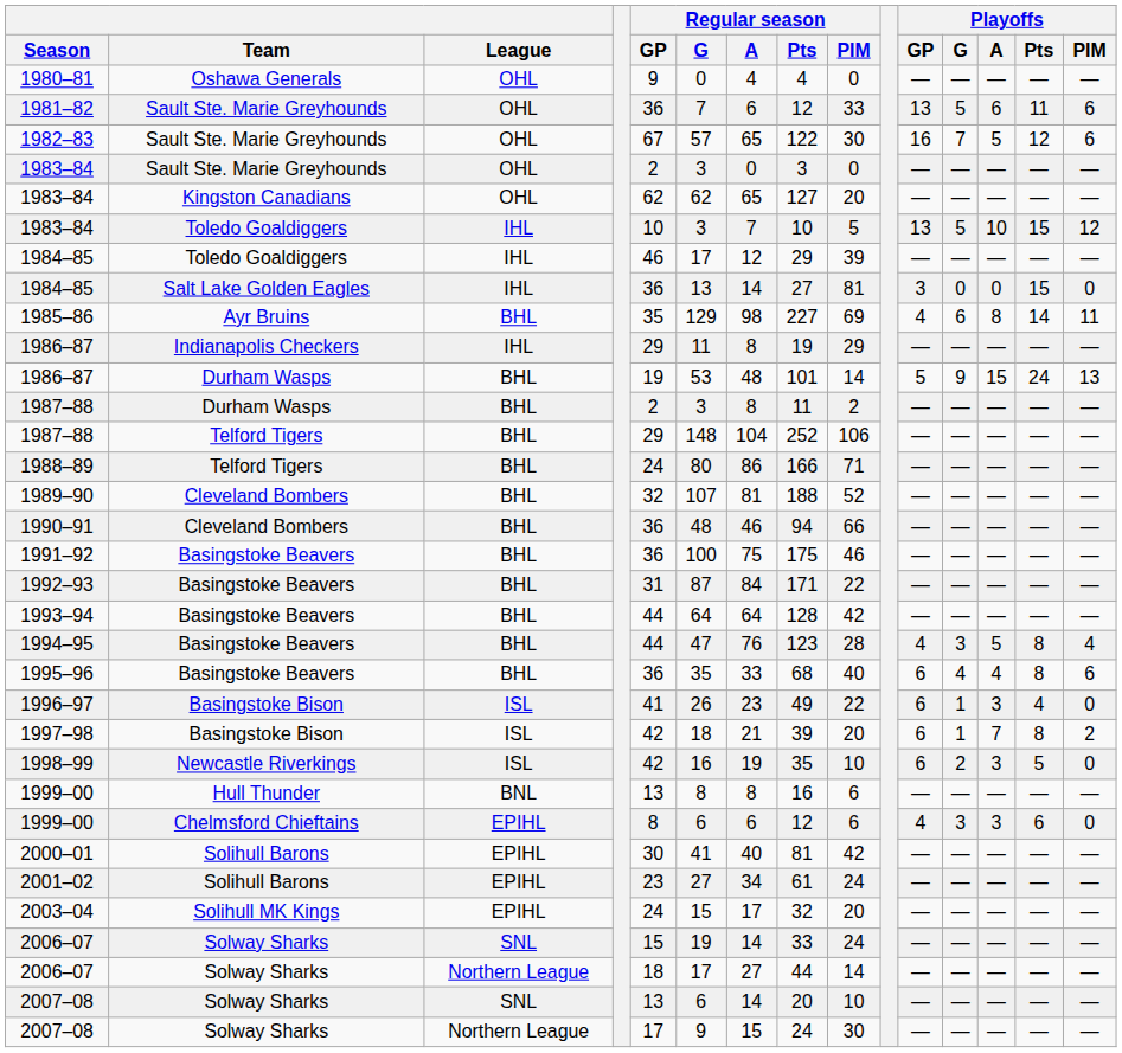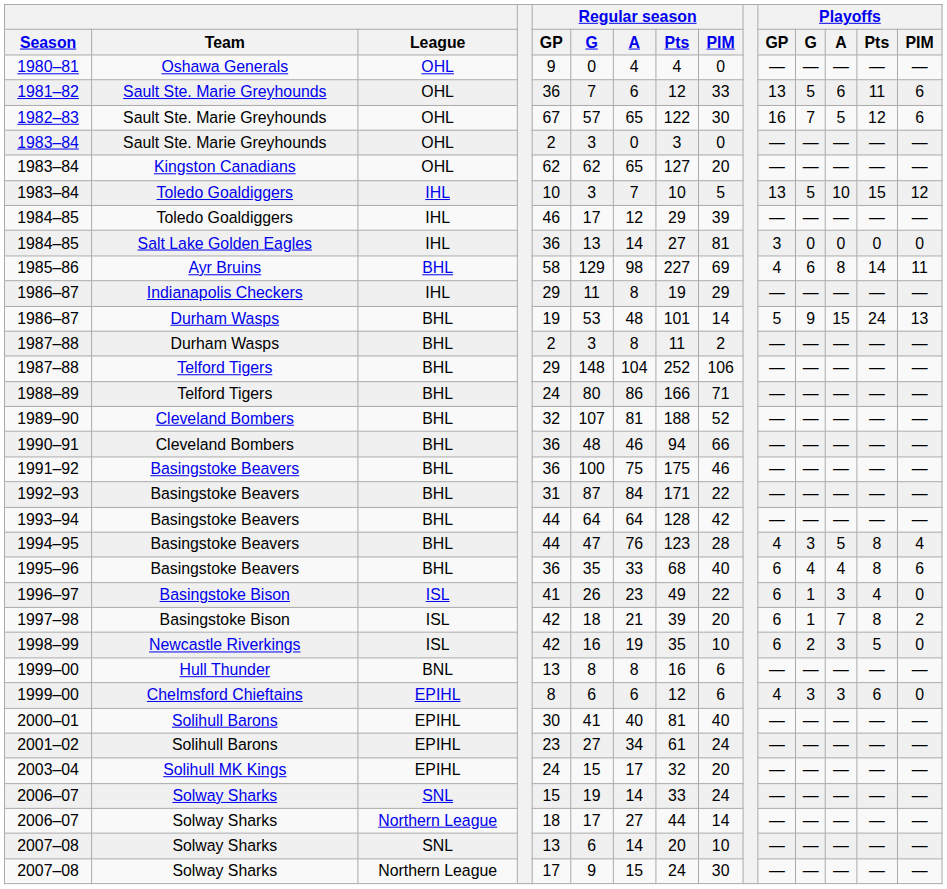1984–85 / Salt Lake Golden Eagles | Playoffs / Pts: 15 -> 0
1985–86 | Regular season / GP: 35 -> 58
2000–01 | Regular season / PIM: 42 -> 40
